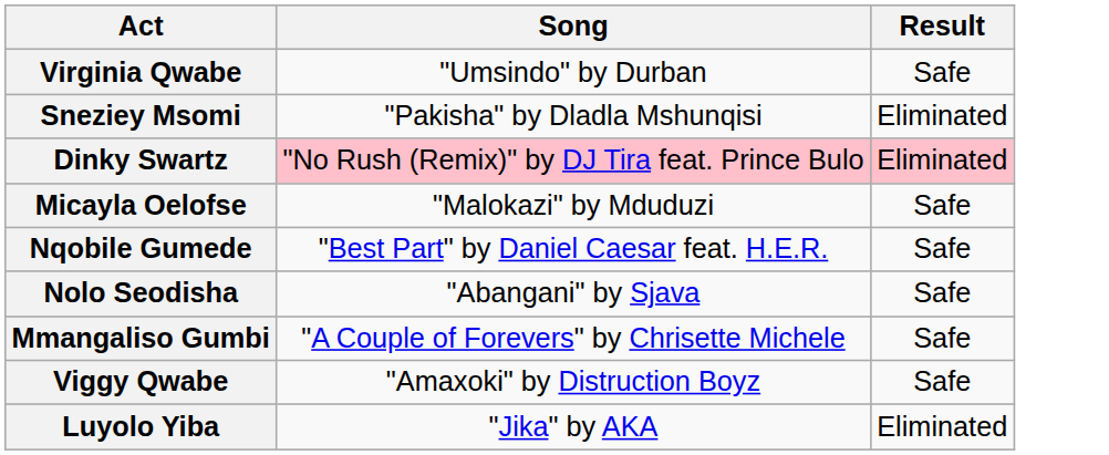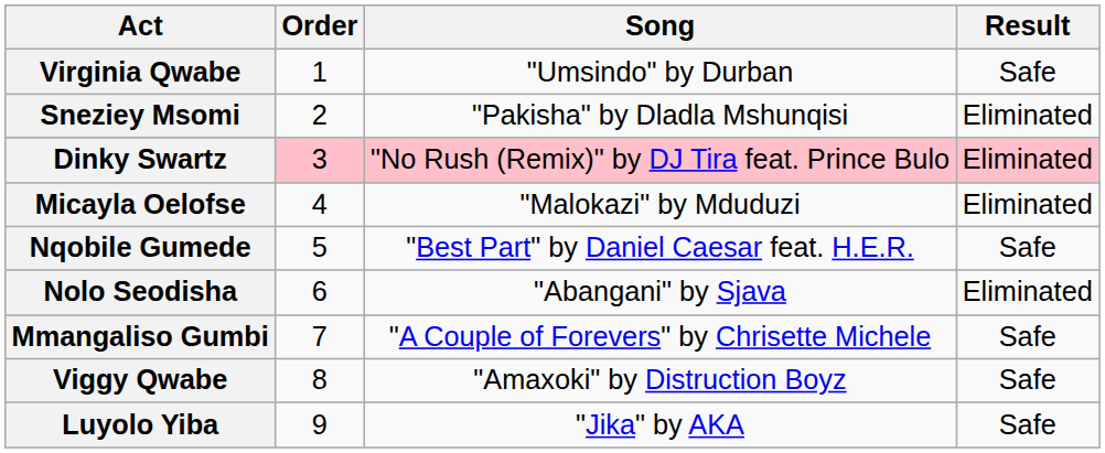+ column: Order | 1 | 2 | 3 | 4 | 5 | 6 | 7 | 8 | 9
Micayla Oelofse | Result: Safe -> Eliminated
Nolo Seodisha | Result: Safe -> Eliminated
Luyolo Yiba | Result: Eliminated -> Safe
